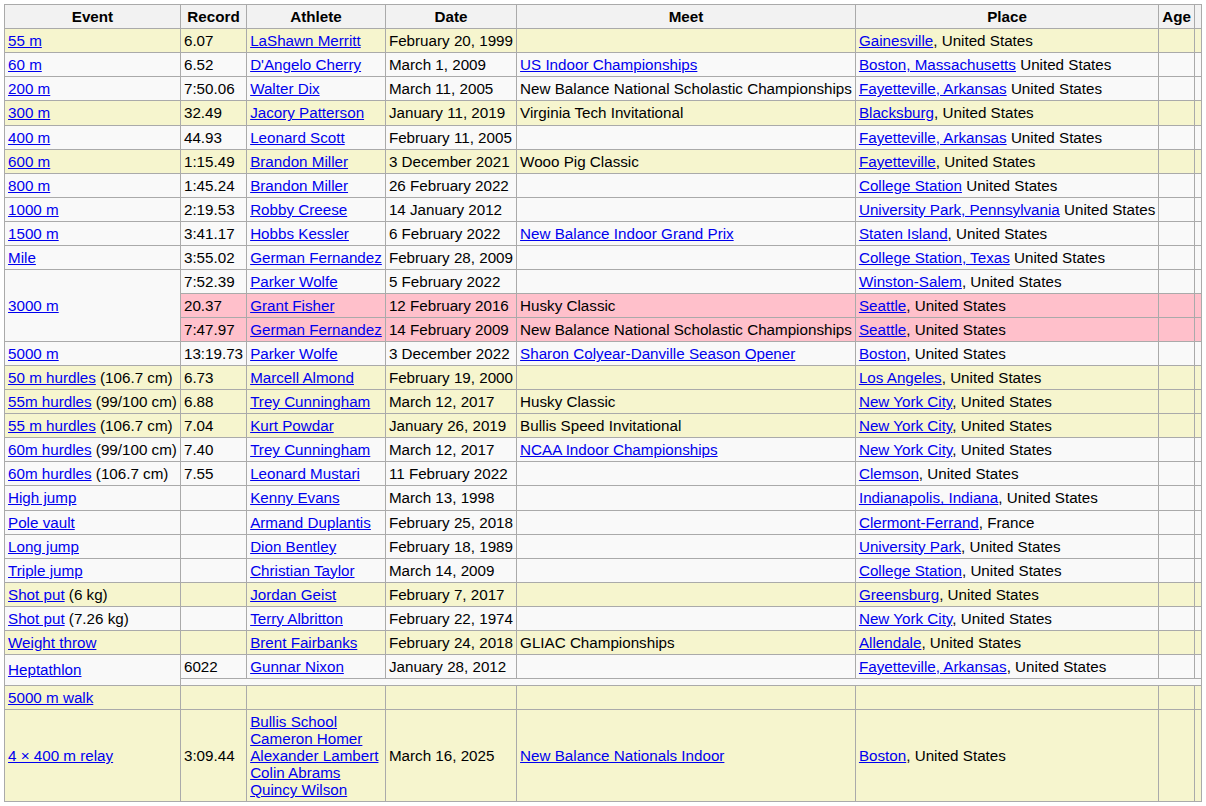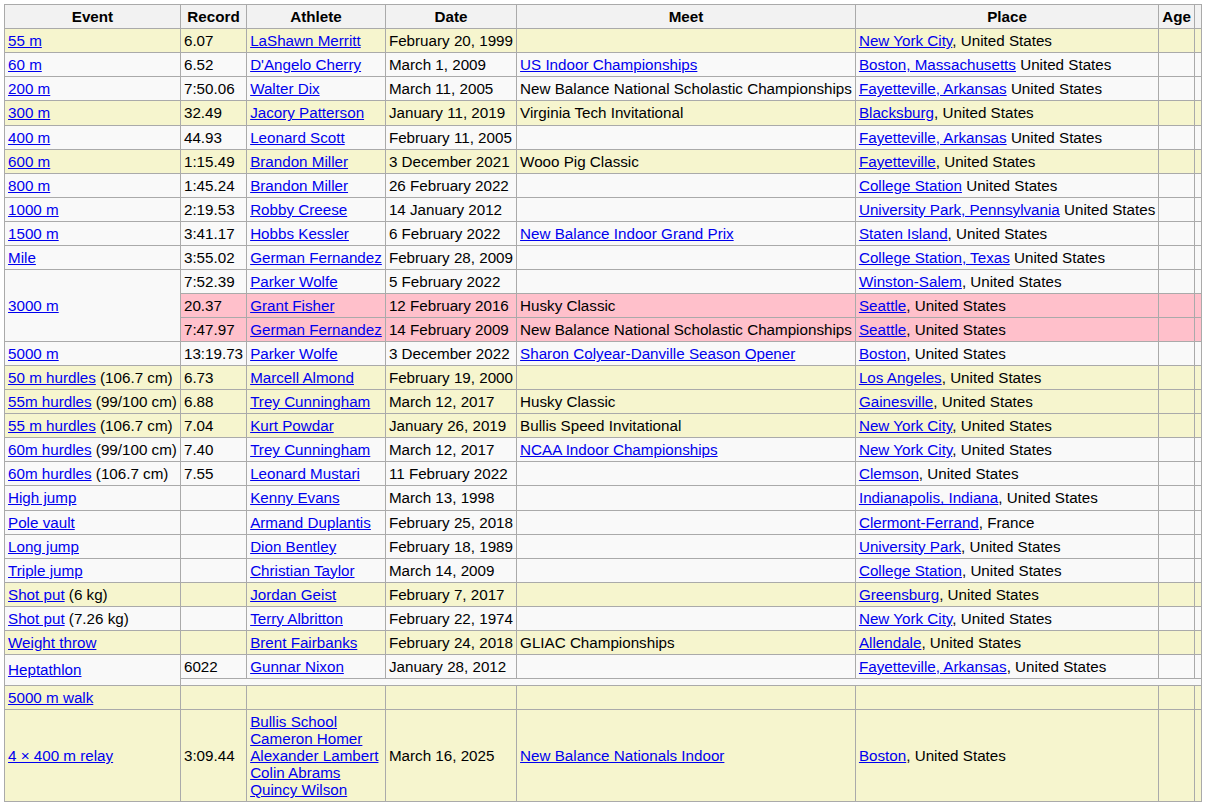February 20, 1999 | Place: Gainesville, United States -> New York City, United States
55m hurdles (99/100 cm) / March 12, 2017 | Place: New York City, United States -> Gainesville, United States
